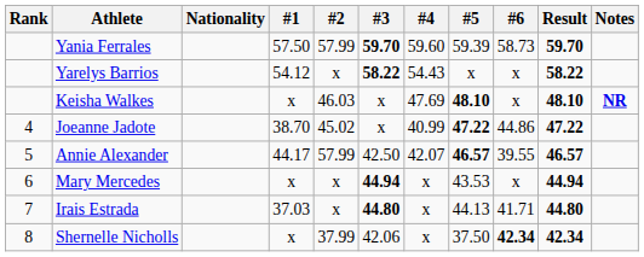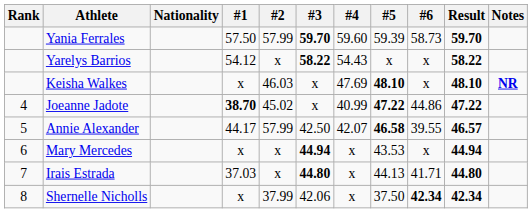Joeanne Jadote | #1: normal -> bold
Annie Alexander | #5: 46.57 -> 46.58
